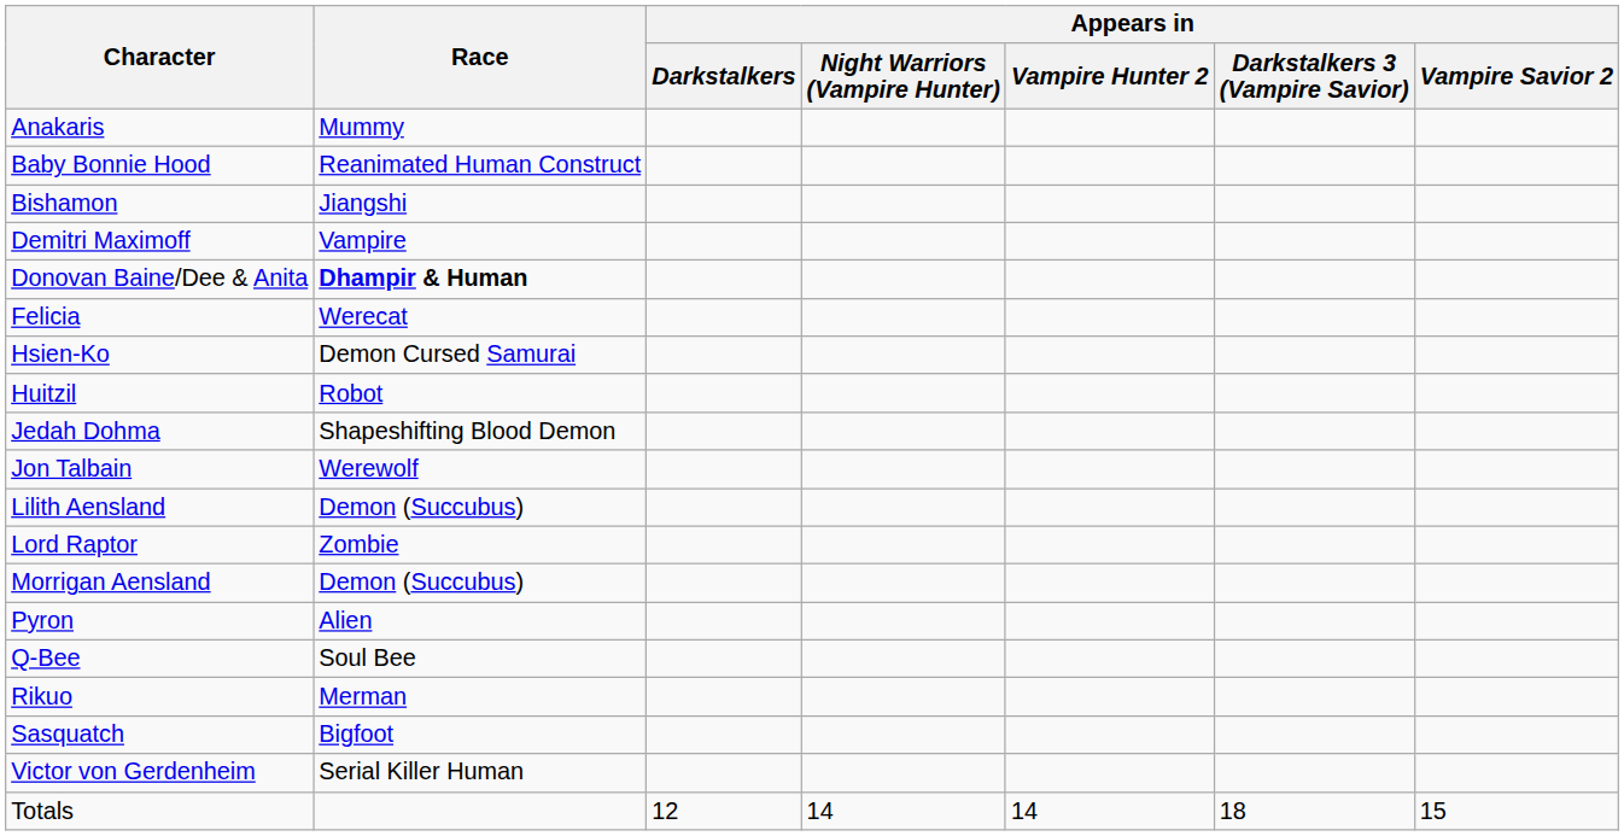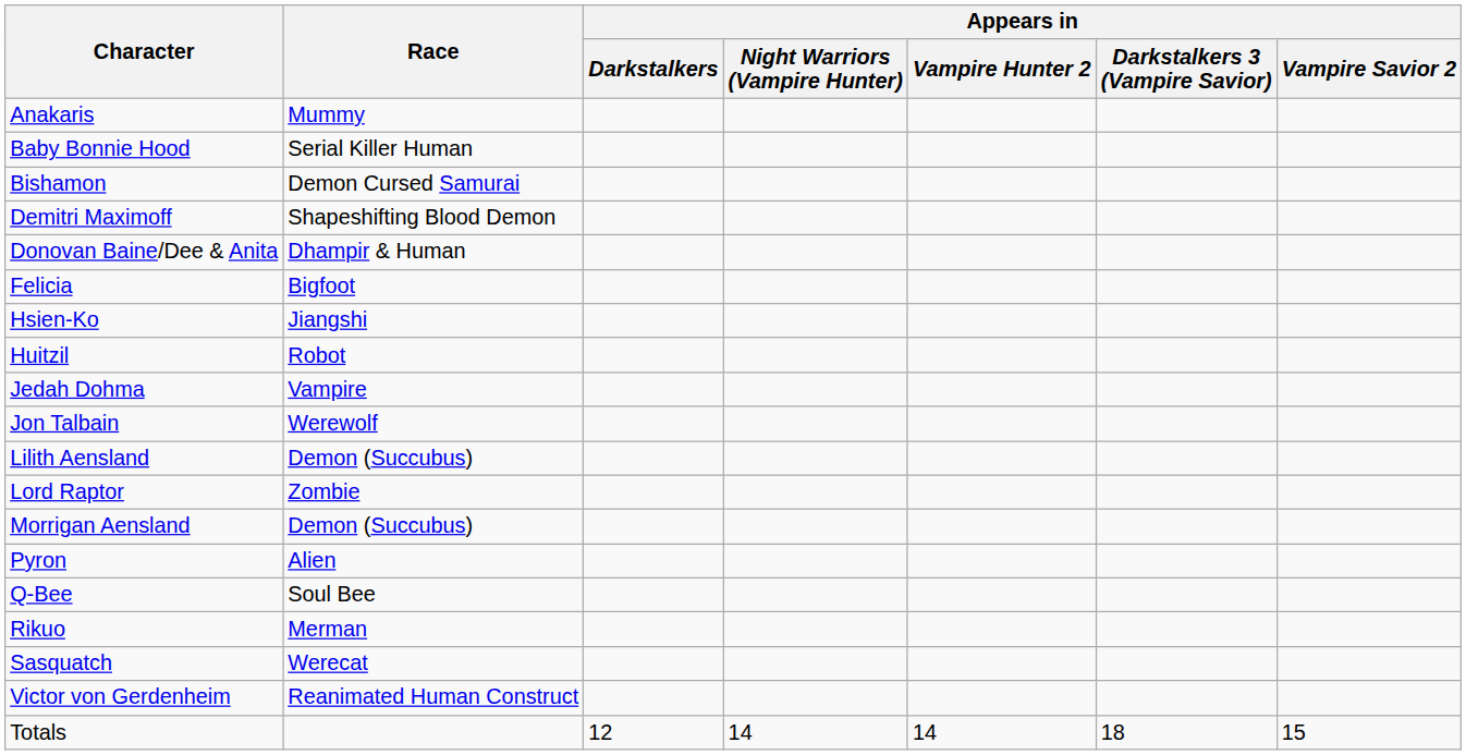Baby Bonnie Hood | Race: Reanimated Human Construct -> Serial Killer Human
Bishamon | Race: Jiangshi -> Demon Cursed Samurai
Demitri Maximoff | Race: Vampire -> Shapeshifting Blood Demon
Donovan Baine/Dee & Anita | Race: bold -> normal
Felicia | Race: Werecat -> Bigfoot
Hsien-Ko | Race: Demon Cursed Samurai -> Jiangshi
Jedah Dohma | Race: Shapeshifting Blood Demon -> Vampire
Sasquatch | Race: Bigfoot -> Werecat
Victor von Gerdenheim | Race: Serial Killer Human -> Reanimated Human Construct
